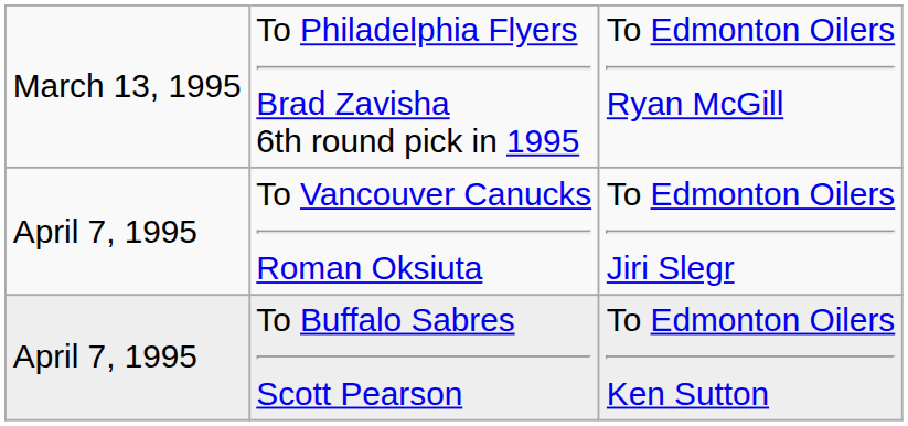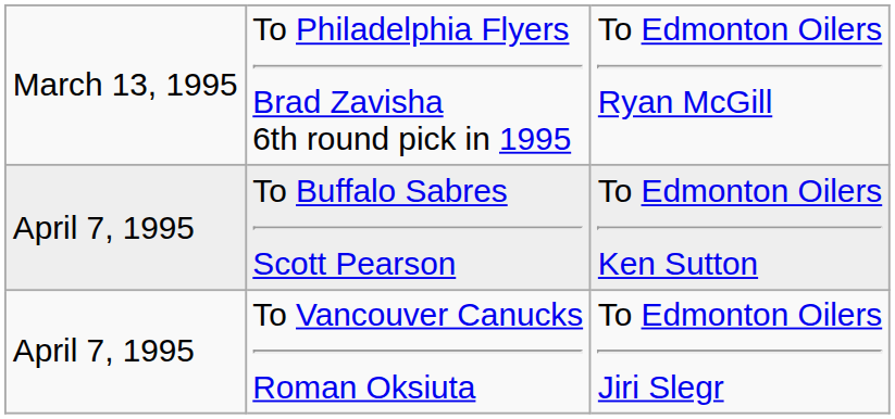rows swapped: To Buffalo Sabres Scott Pearson <-> To Vancouver Canucks Roman Oksiuta
